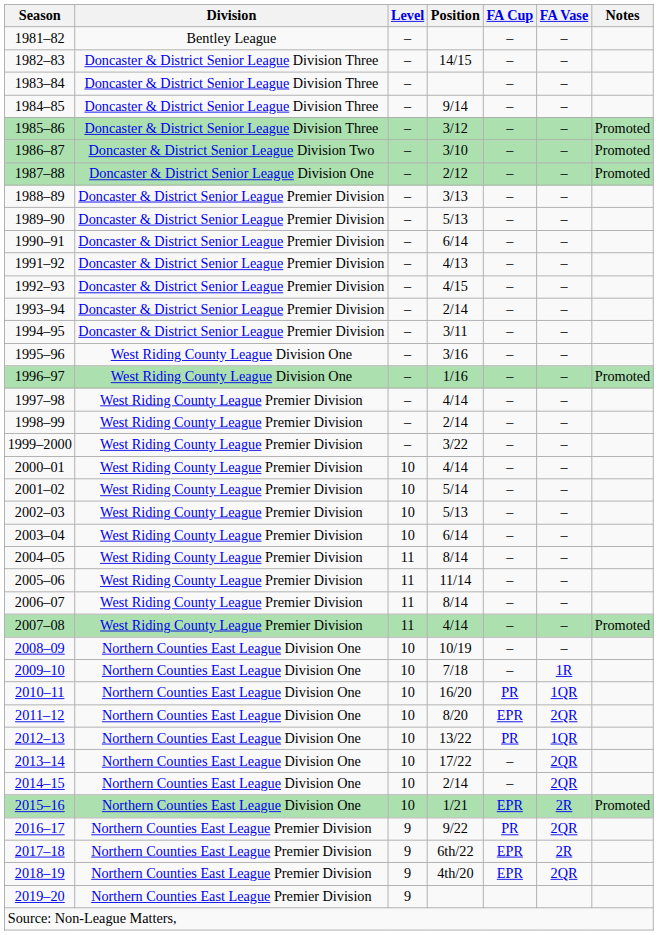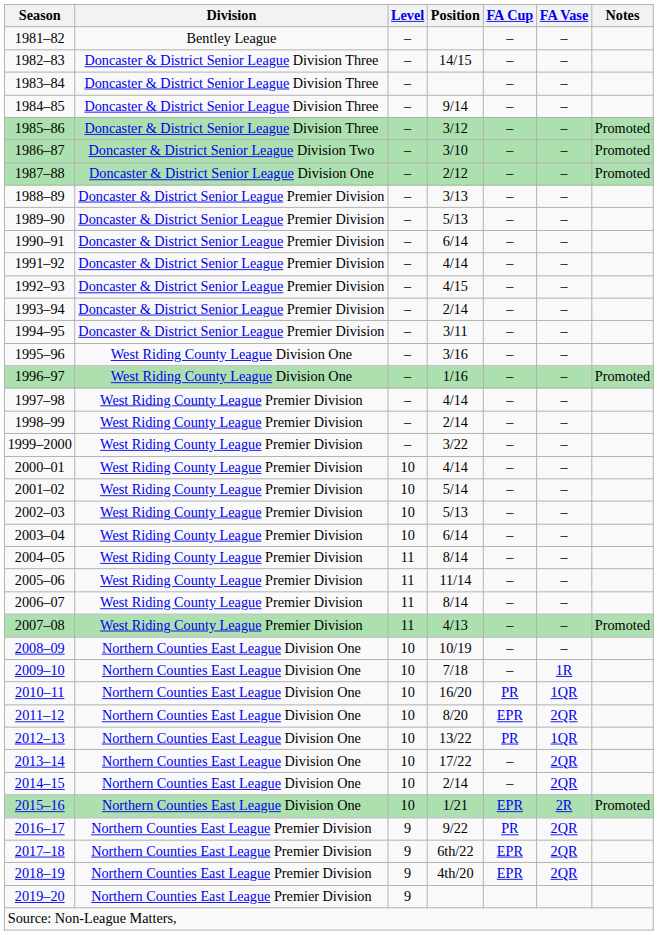1991–92 | Position: 4/13 -> 4/14
2007–08 | Position: 4/14 -> 4/13
2017–18 | FA Vase: 2R -> 2QR
